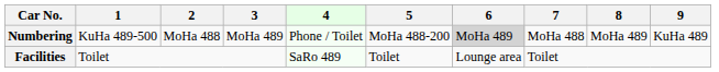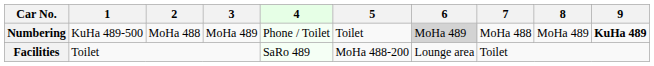Numbering | 5: MoHa 488-200 -> Toilet
Numbering | 9: normal -> bold
Facilities | 5: Toilet -> MoHa 488-200
